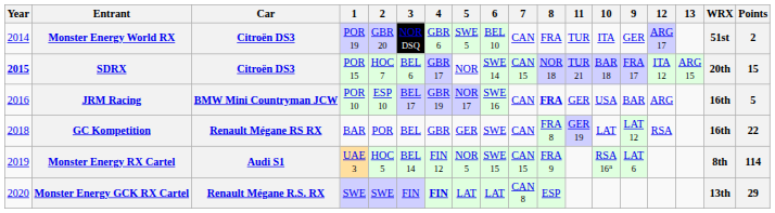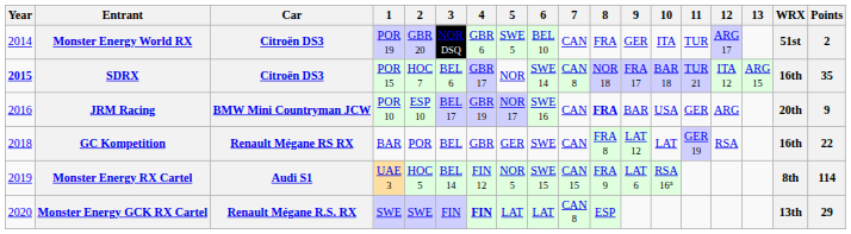columns swapped: 9 <-> 11
SDRX | 7: CAN 15 -> CAN 8
SDRX | WRX: 20th -> 16th
SDRX | Points: 15 -> 35
JRM Racing | WRX: 16th -> 20th
JRM Racing | Points: 5 -> 9
